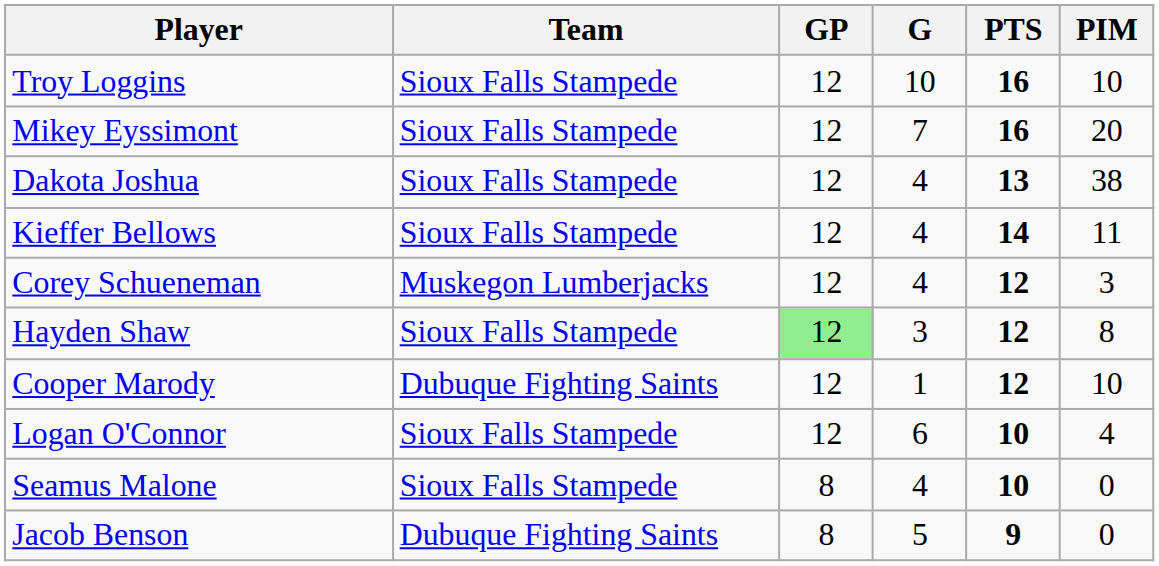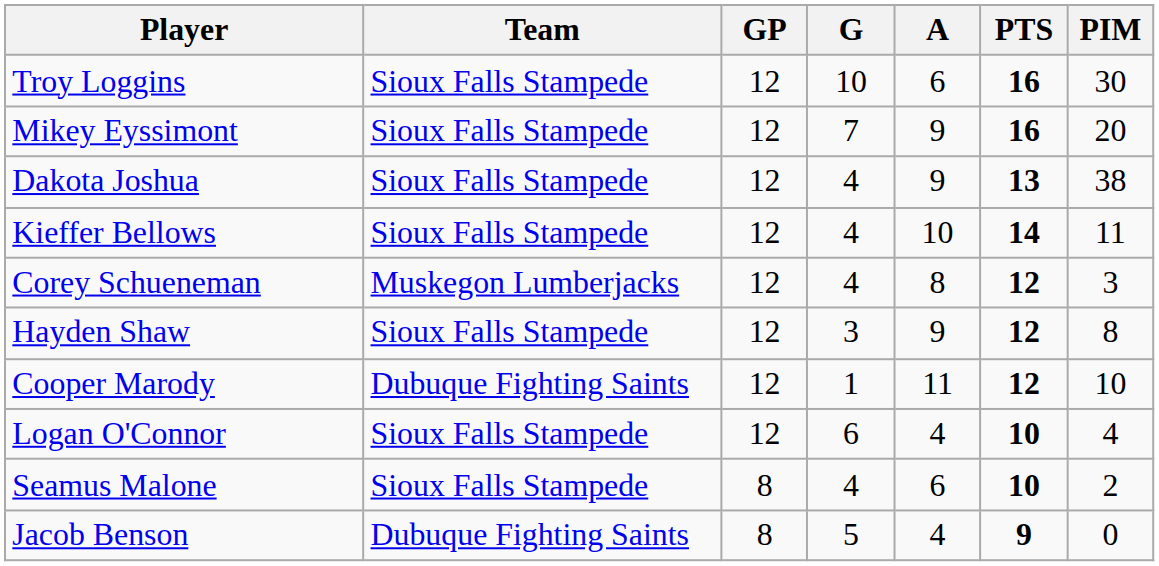+ column: A | 6 | 9 | 9 | 10 | 8 | 9 | 11 | 4 | 6 | 4
Troy Loggins | PIM: 10 -> 30
Hayden Shaw | GP: lightgreen background -> no background
Seamus Malone | PIM: 0 -> 2
